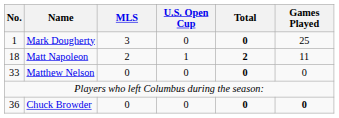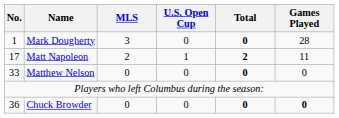Mark Dougherty | Games Played: 25 -> 28
Matt Napoleon | No.: 18 -> 17
